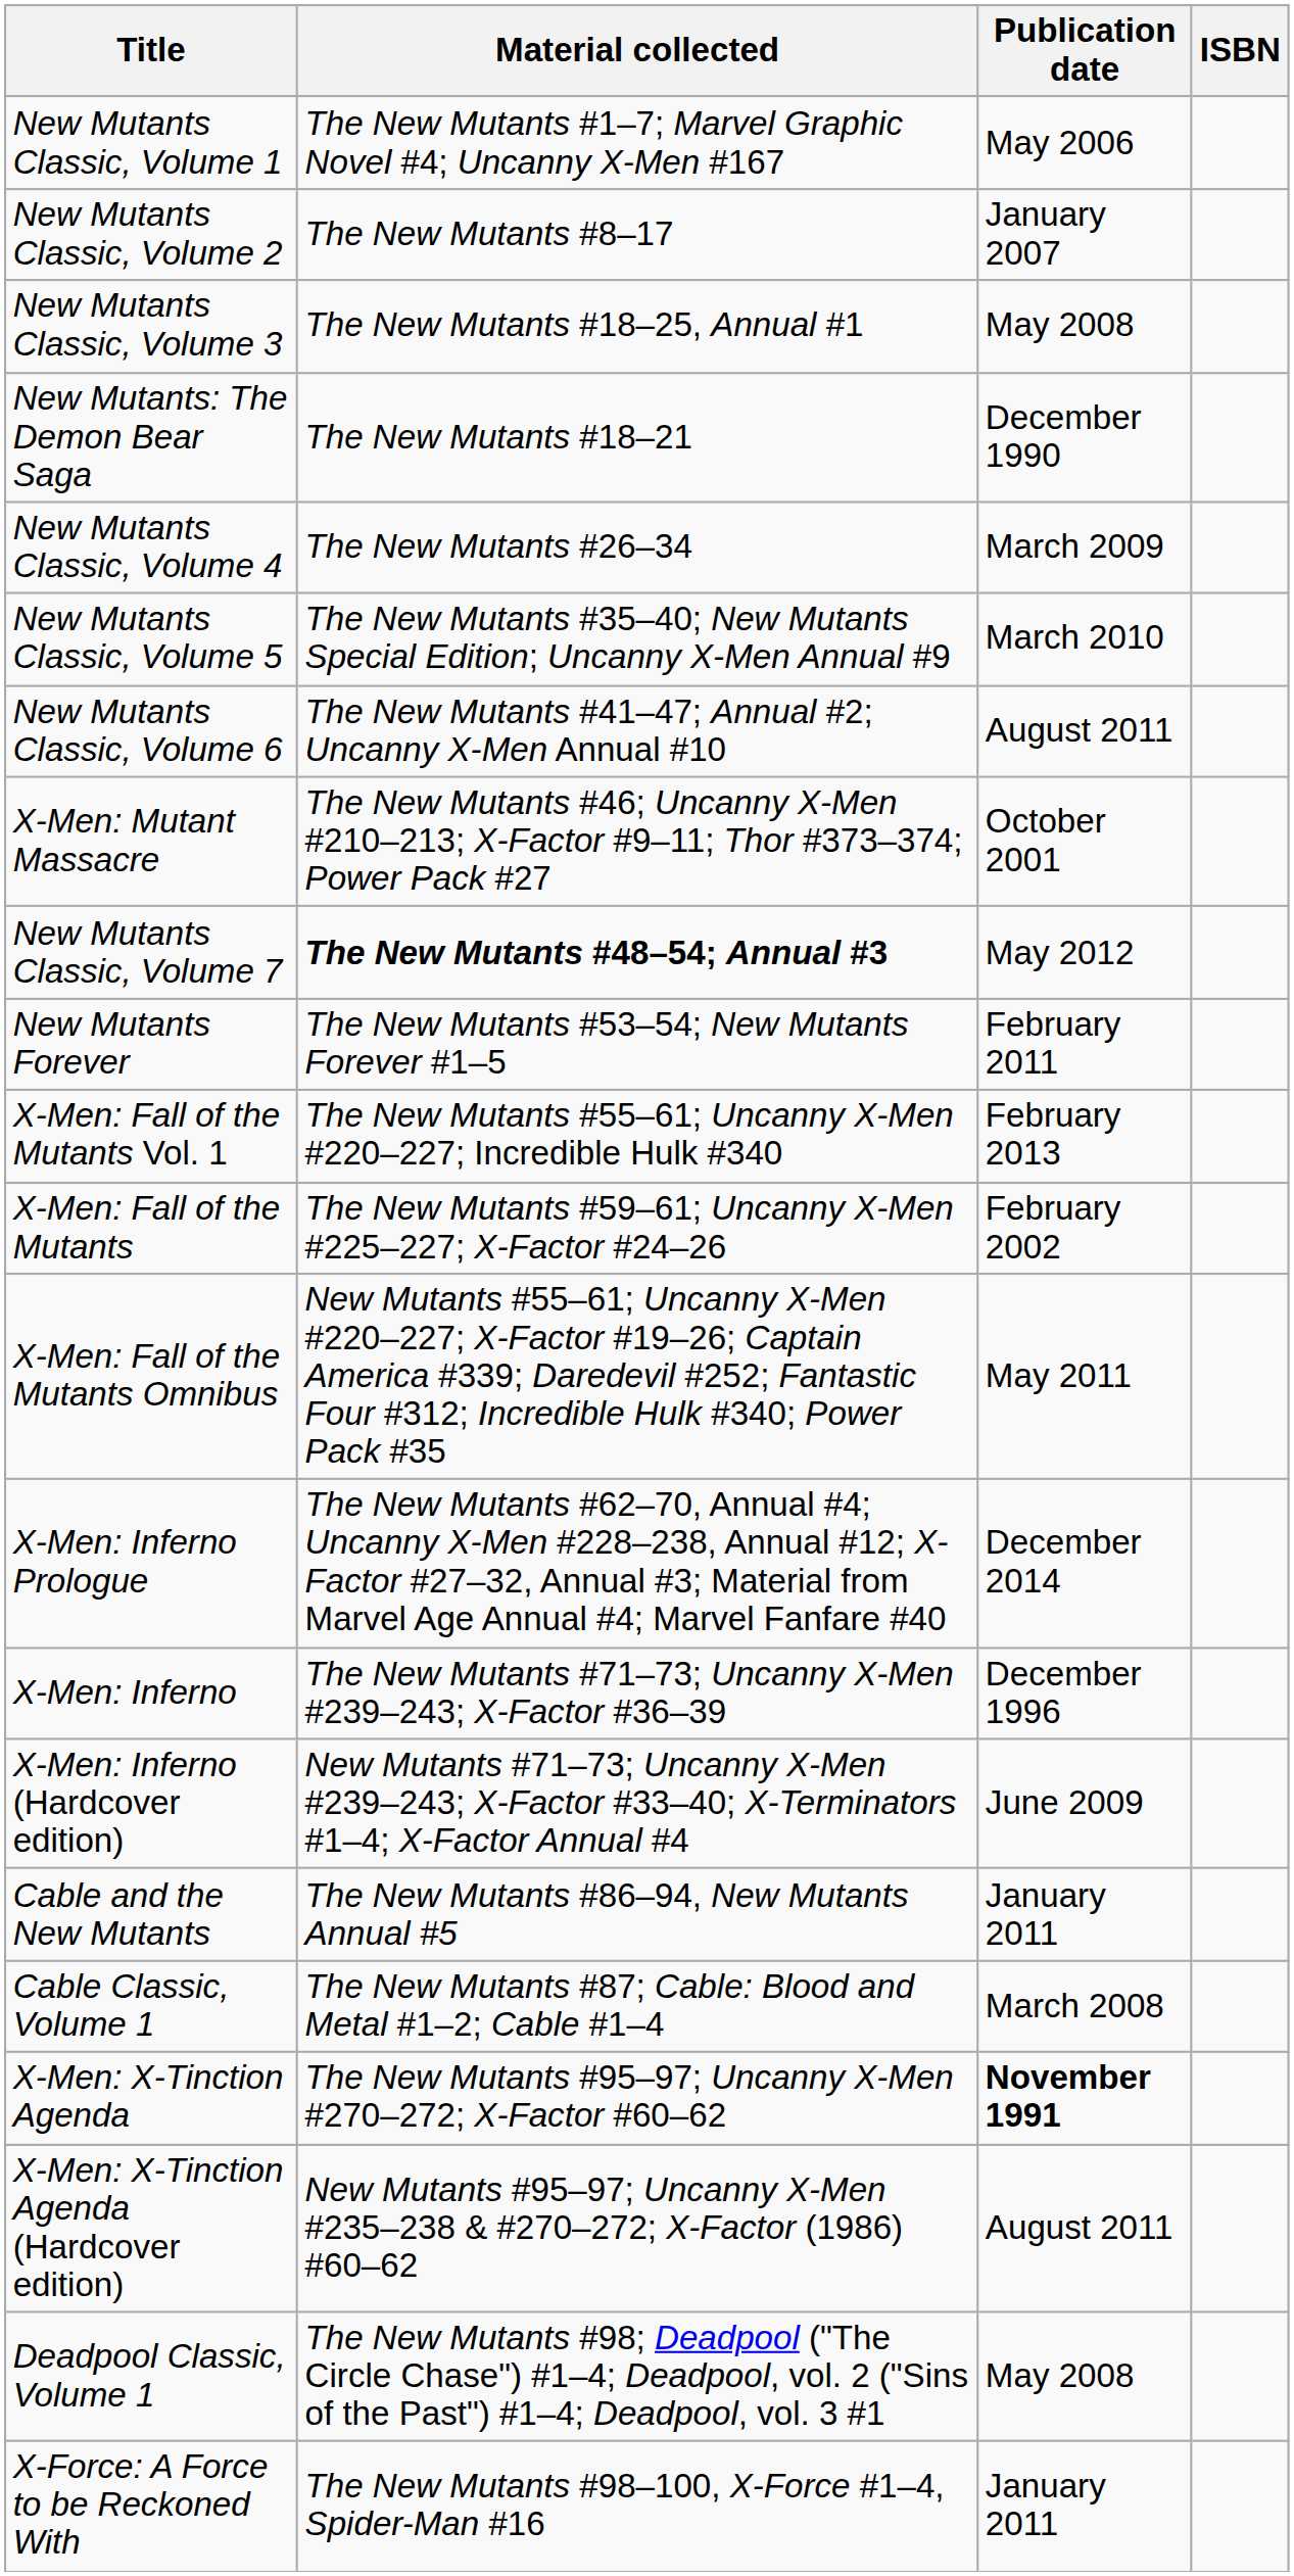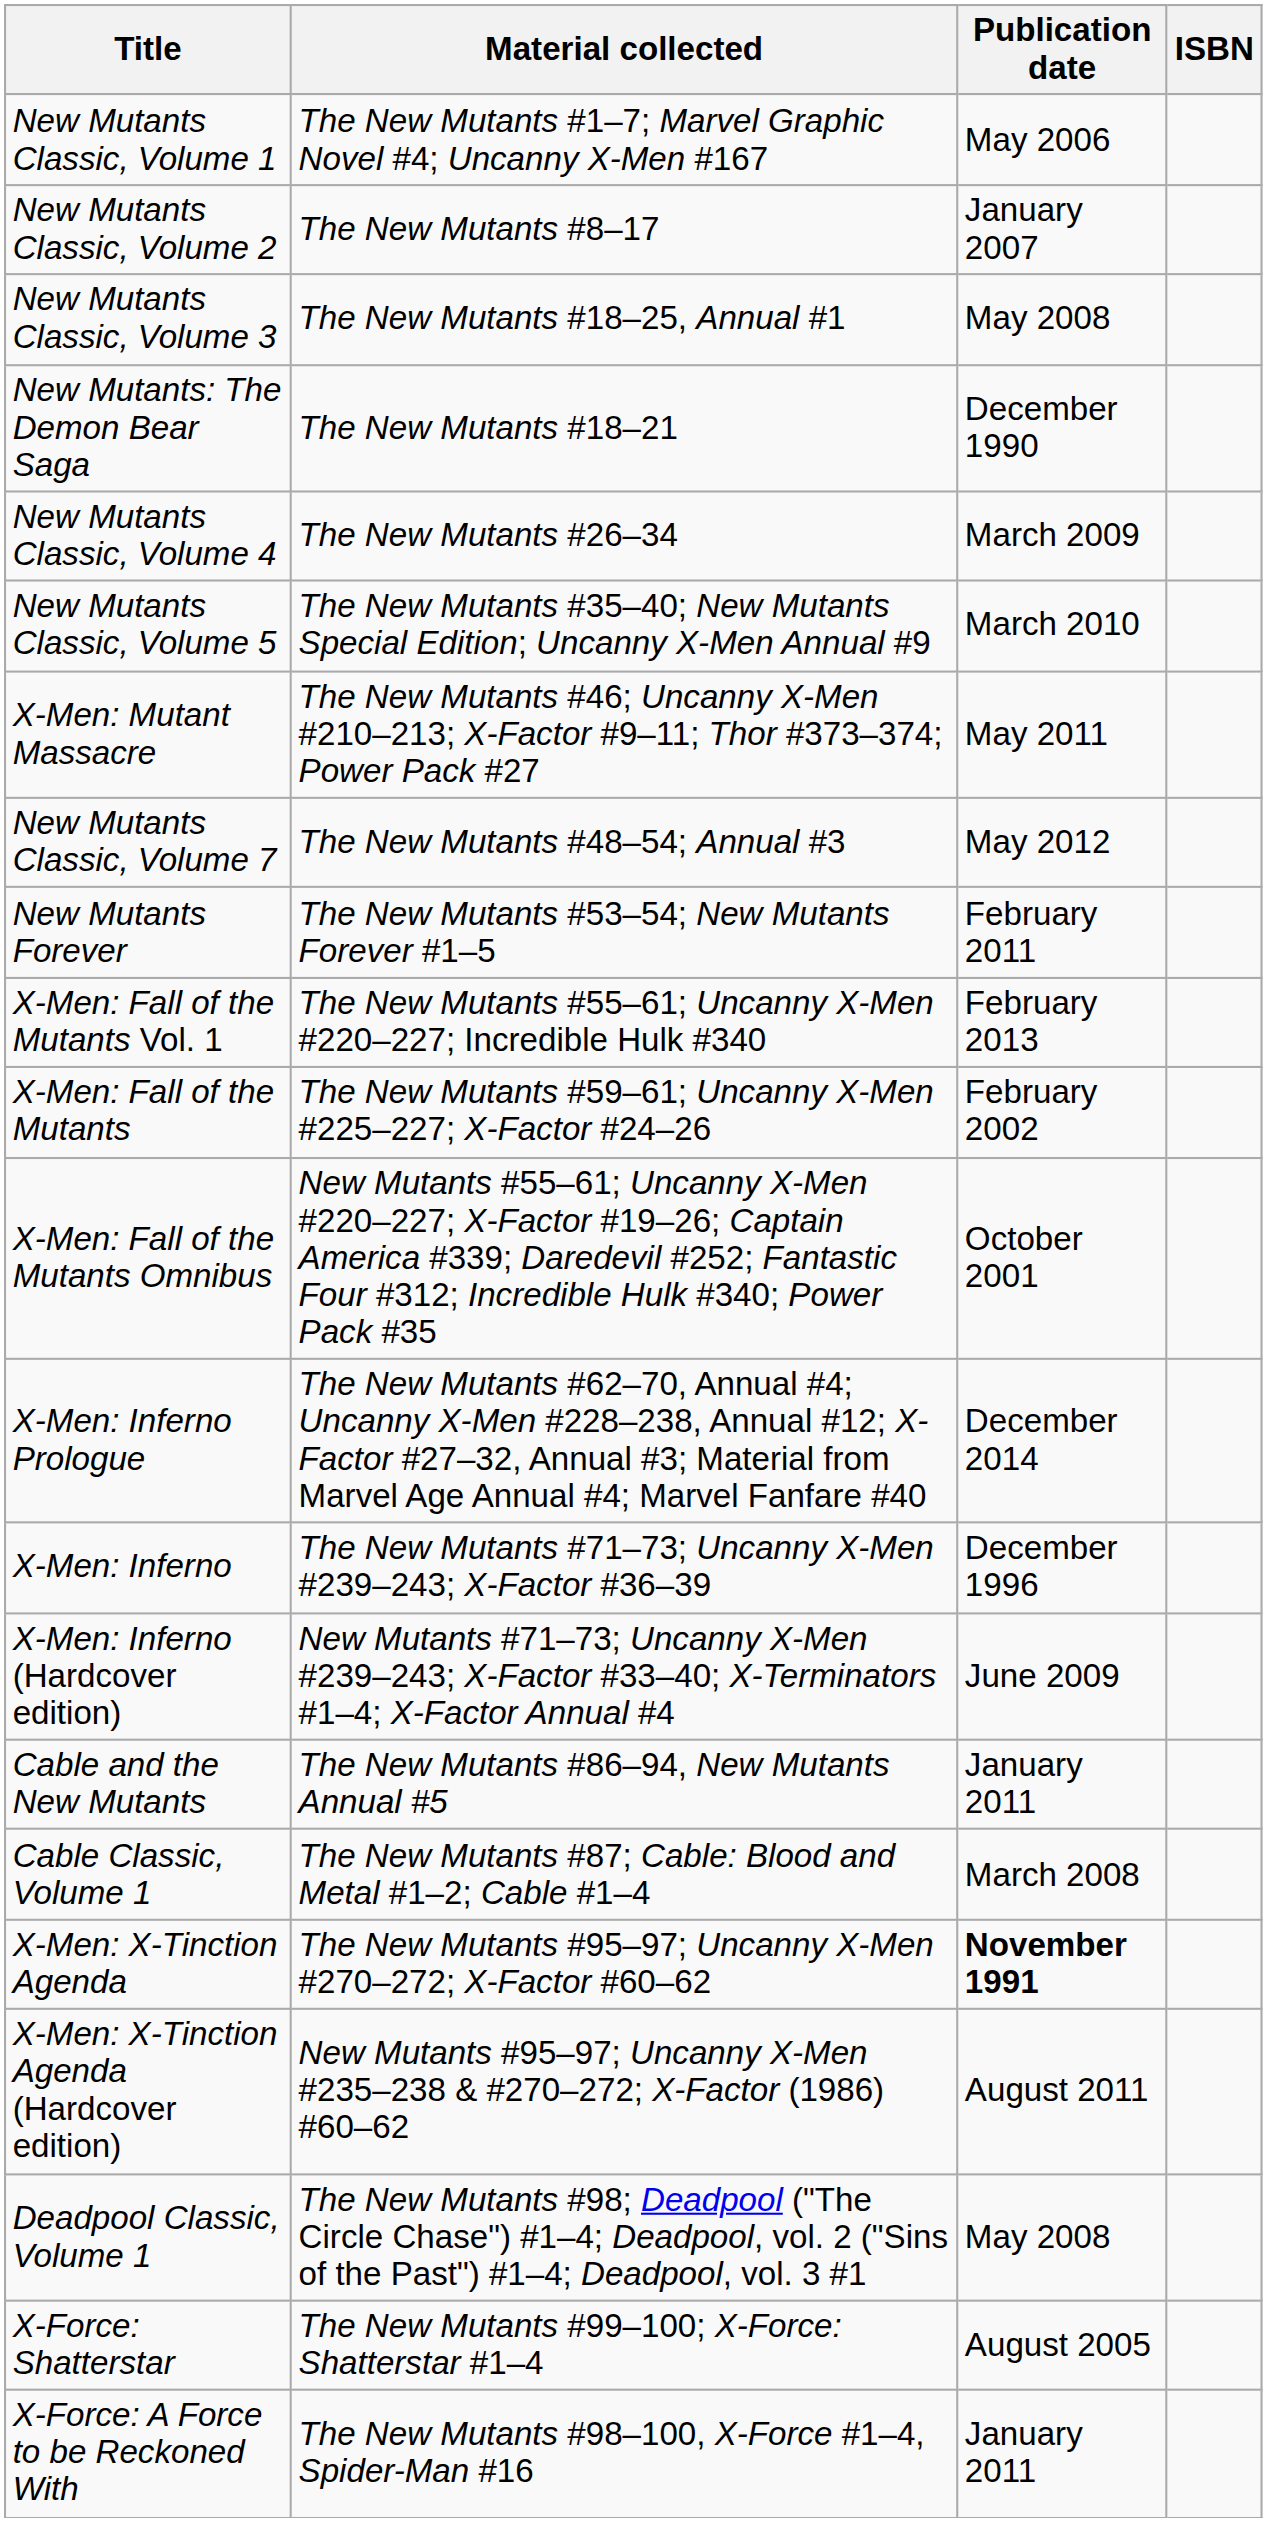- row: New Mutants Classic, Volume 6 | The New Mutants #41–47; Annual #2; Uncanny X-Men Annual #10 | August 2011
X-Men: Mutant Massacre | Publication date: October 2001 -> May 2011
New Mutants Classic, Volume 7 | Material collected: bold -> normal
X-Men: Fall of the Mutants Omnibus | Publication date: May 2011 -> October 2001
+ row: X-Force: Shatterstar | The New Mutants #99–100; X-Force: Shatterstar #1–4 | August 2005
